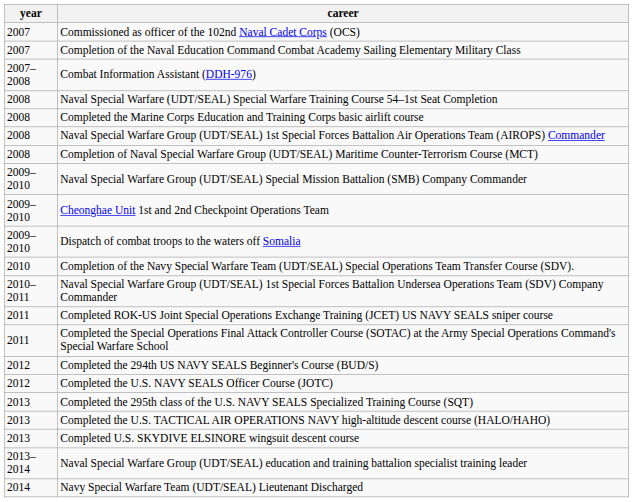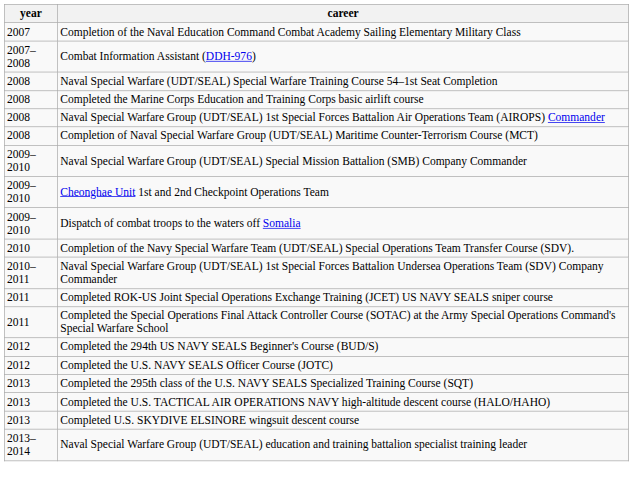- row: 2007 | Commissioned as officer of the 102nd Naval Cadet Corps (OCS)
- row: 2014 | Navy Special Warfare Team (UDT/SEAL) Lieutenant Discharged
